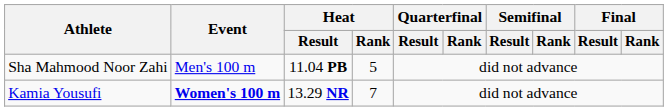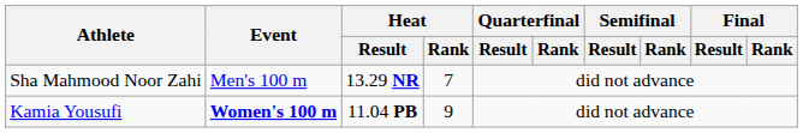Sha Mahmood Noor Zahi | Heat / Result: 11.04 PB -> 13.29 NR
Sha Mahmood Noor Zahi | Heat / Rank: 5 -> 7
Kamia Yousufi | Heat / Result: 13.29 NR -> 11.04 PB
Kamia Yousufi | Heat / Rank: 7 -> 9
